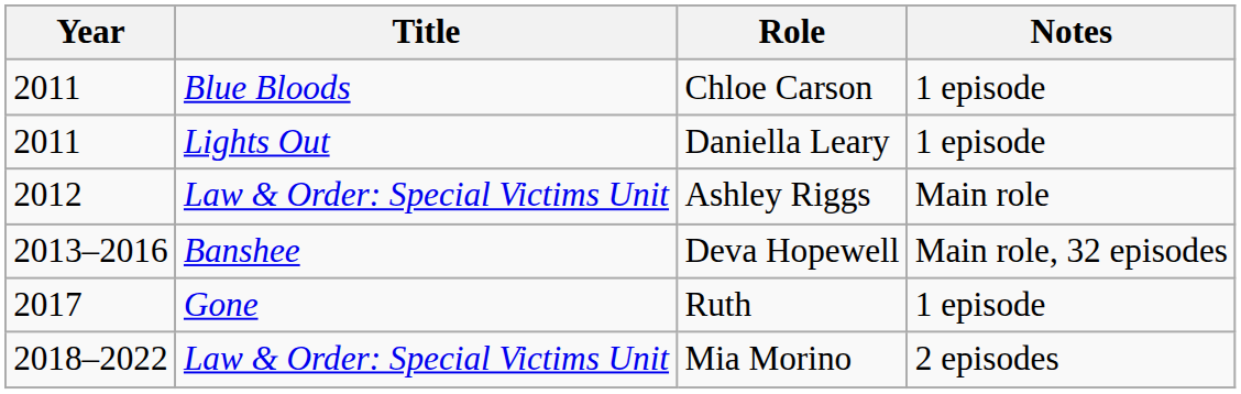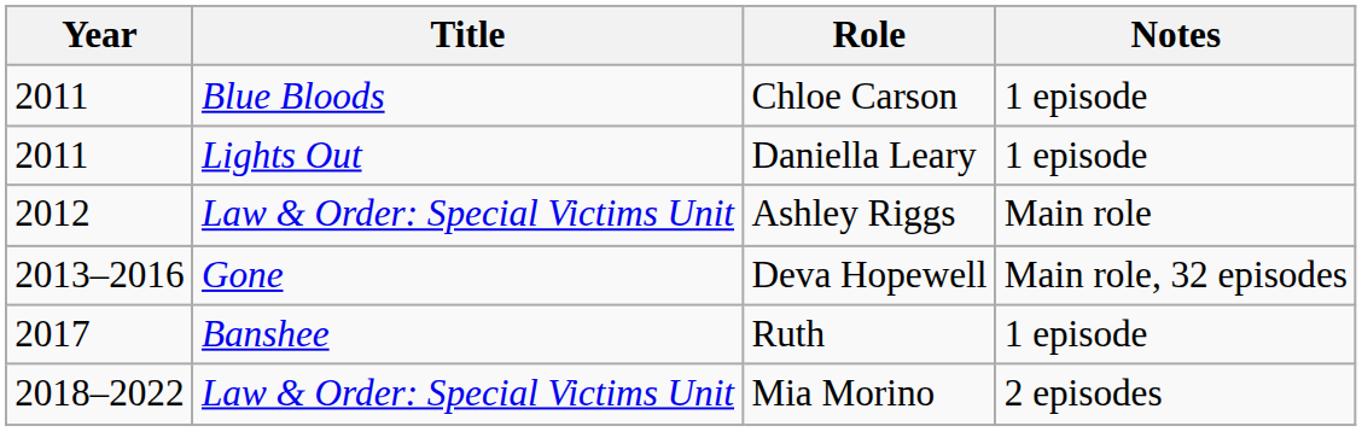Deva Hopewell | Title: Banshee -> Gone
Ruth | Title: Gone -> Banshee
